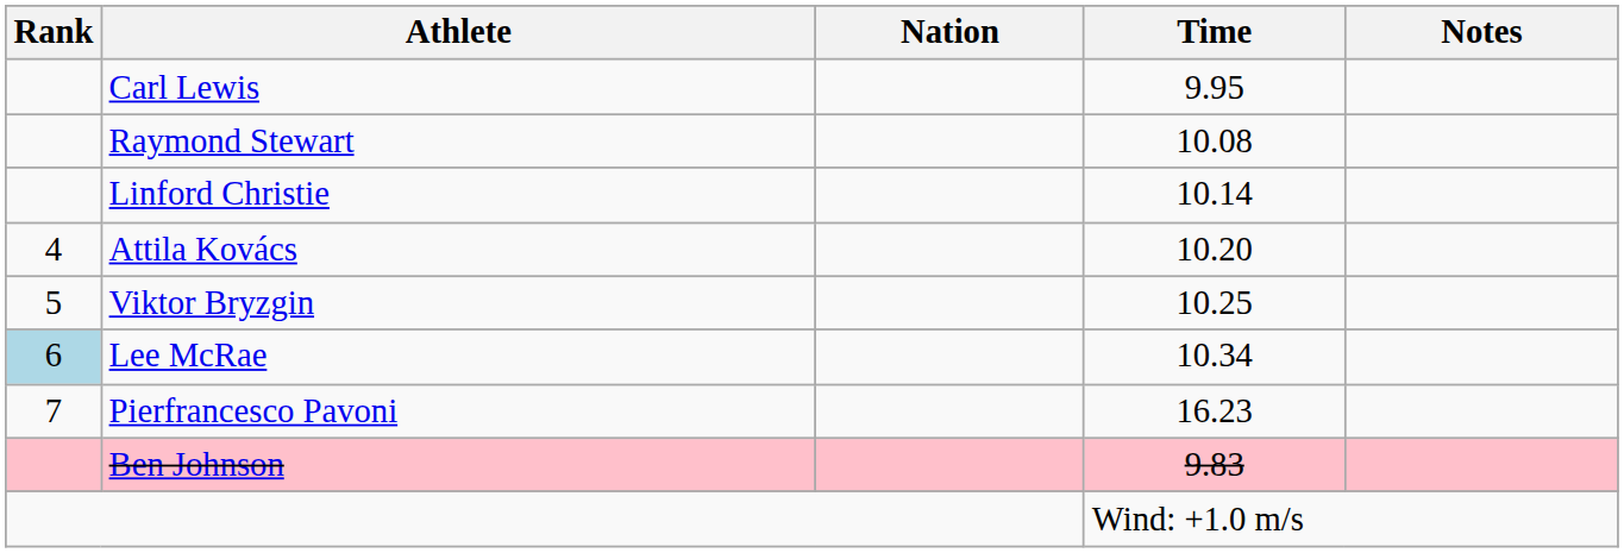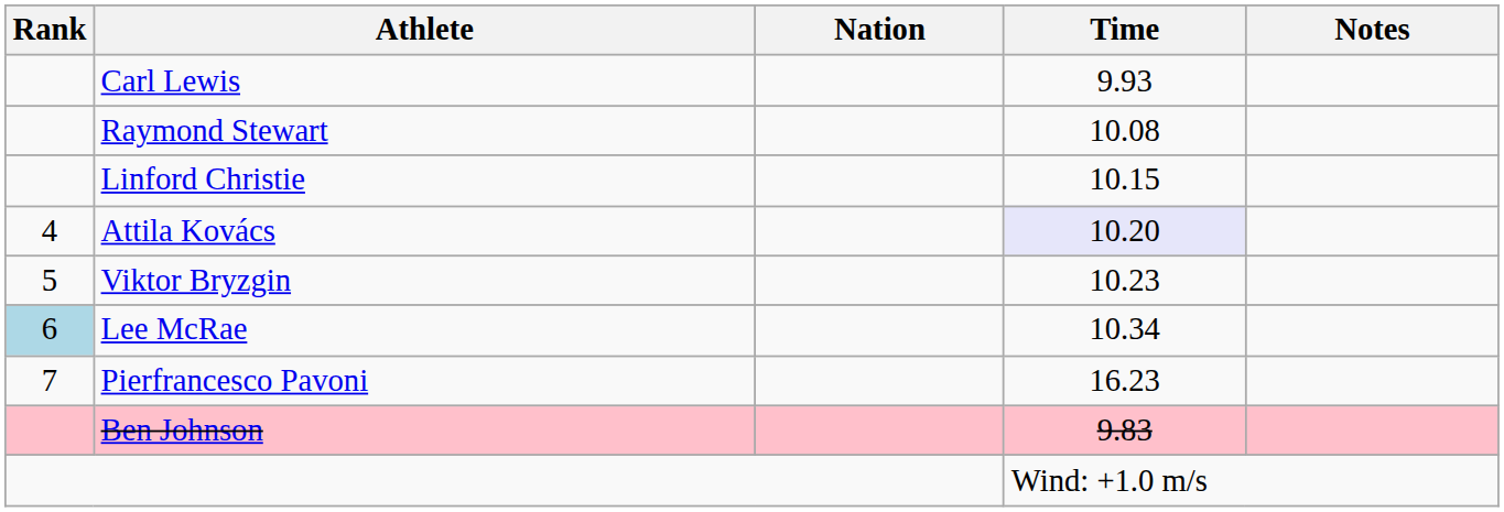Carl Lewis | Time: 9.95 -> 9.93
Linford Christie | Time: 10.14 -> 10.15
Attila Kovács | Time: no background -> lavender background
Viktor Bryzgin | Time: 10.25 -> 10.23
